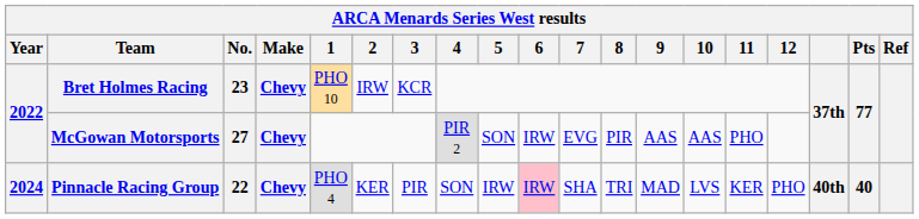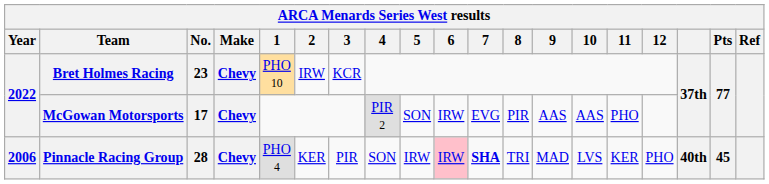McGowan Motorsports | No.: 27 -> 17
Pinnacle Racing Group | Year: 2024 -> 2006
Pinnacle Racing Group | No.: 22 -> 28
Pinnacle Racing Group | 7: normal -> bold
Pinnacle Racing Group | Pts: 40 -> 45
